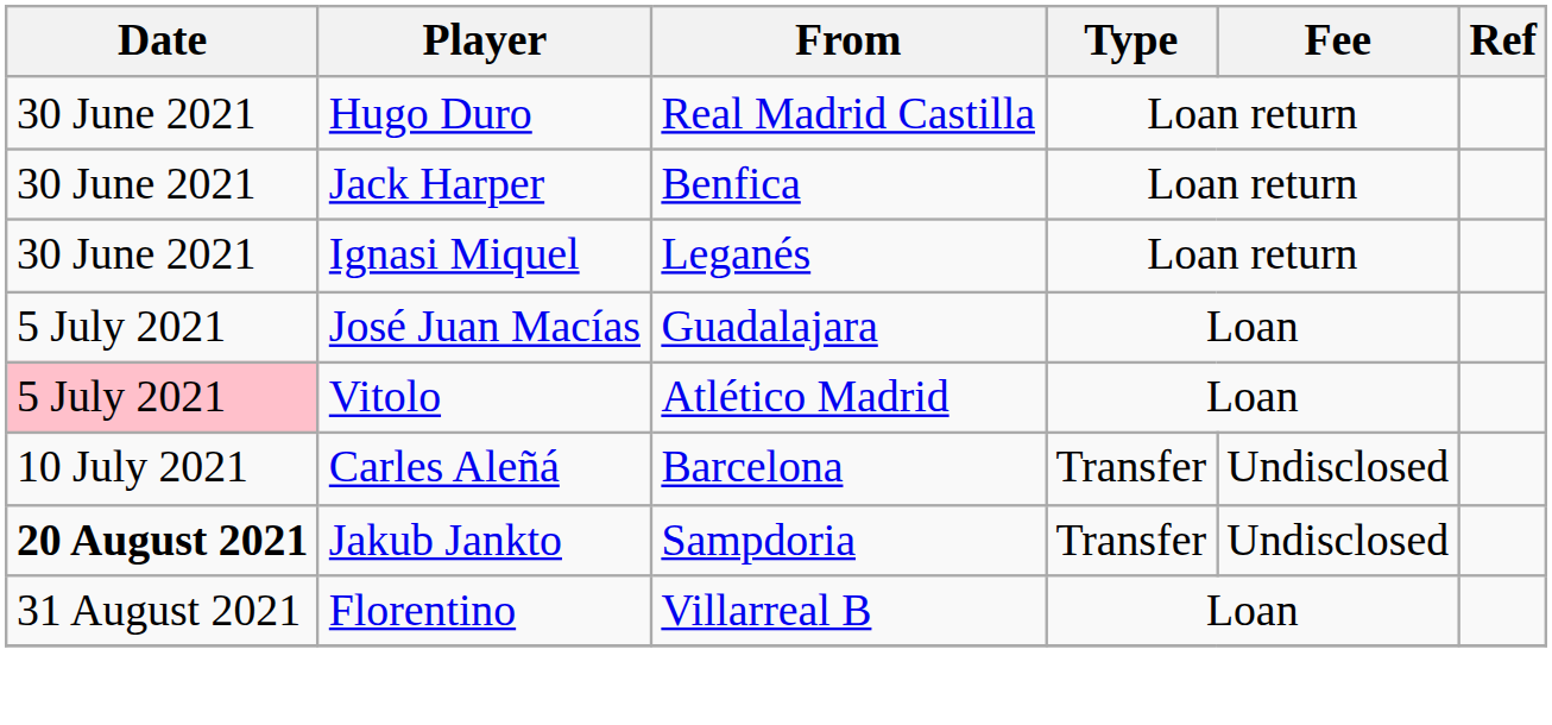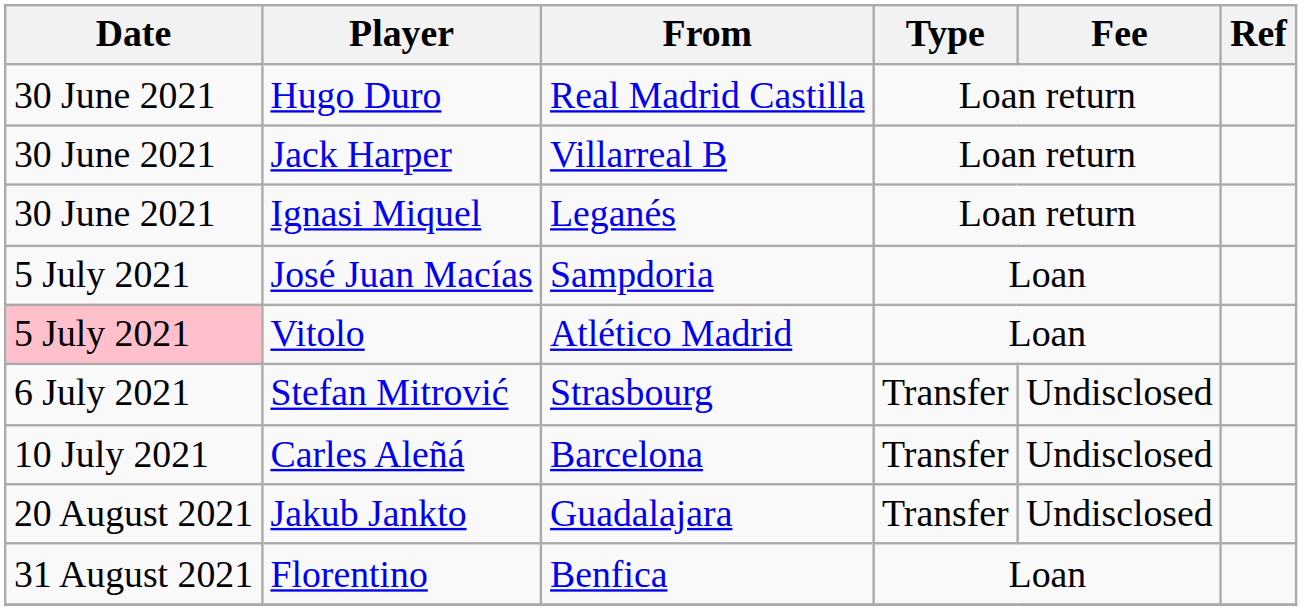Jack Harper | From: Benfica -> Villarreal B
José Juan Macías | From: Guadalajara -> Sampdoria
+ row: 6 July 2021 | Stefan Mitrović | Strasbourg | Transfer | Undisclosed
Jakub Jankto | Date: bold -> normal
Jakub Jankto | From: Sampdoria -> Guadalajara
Florentino | From: Villarreal B -> Benfica
